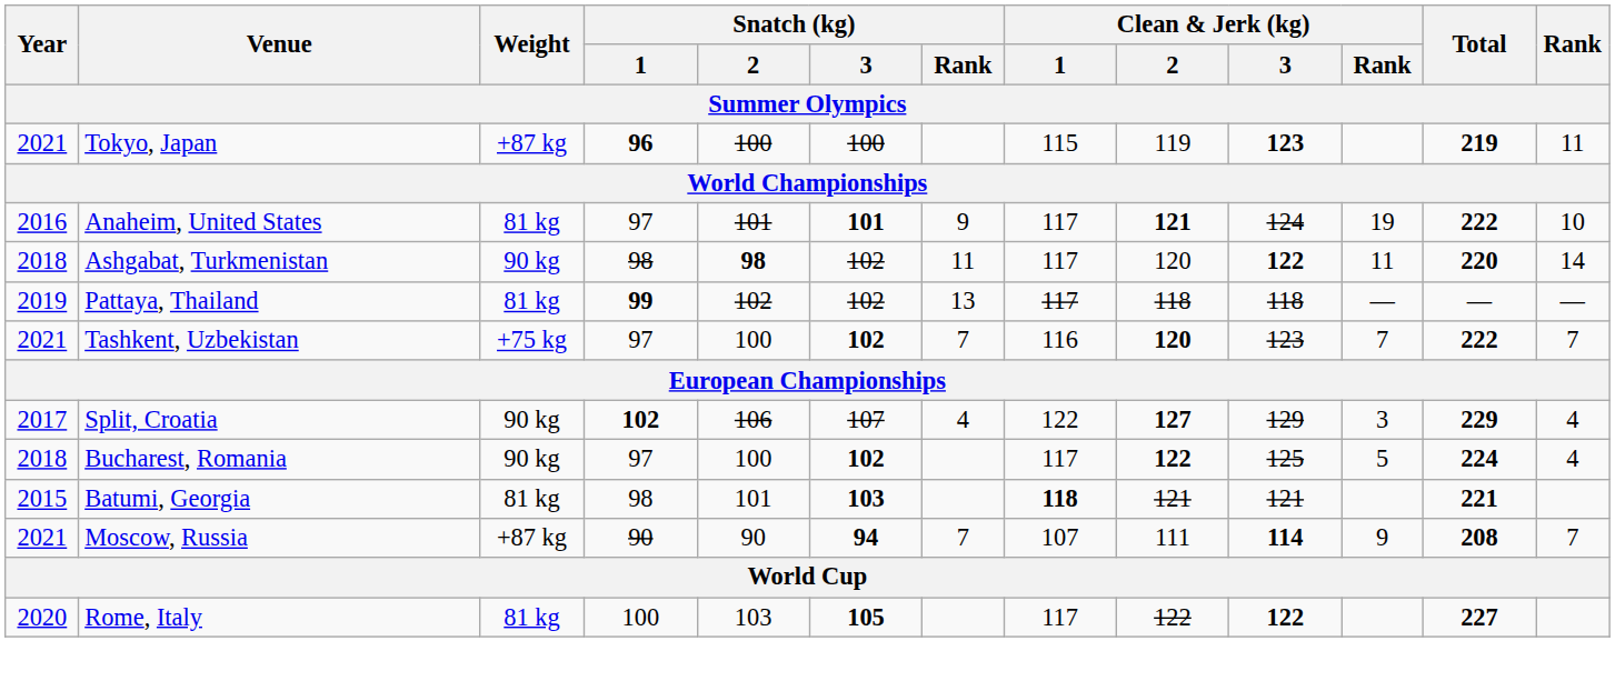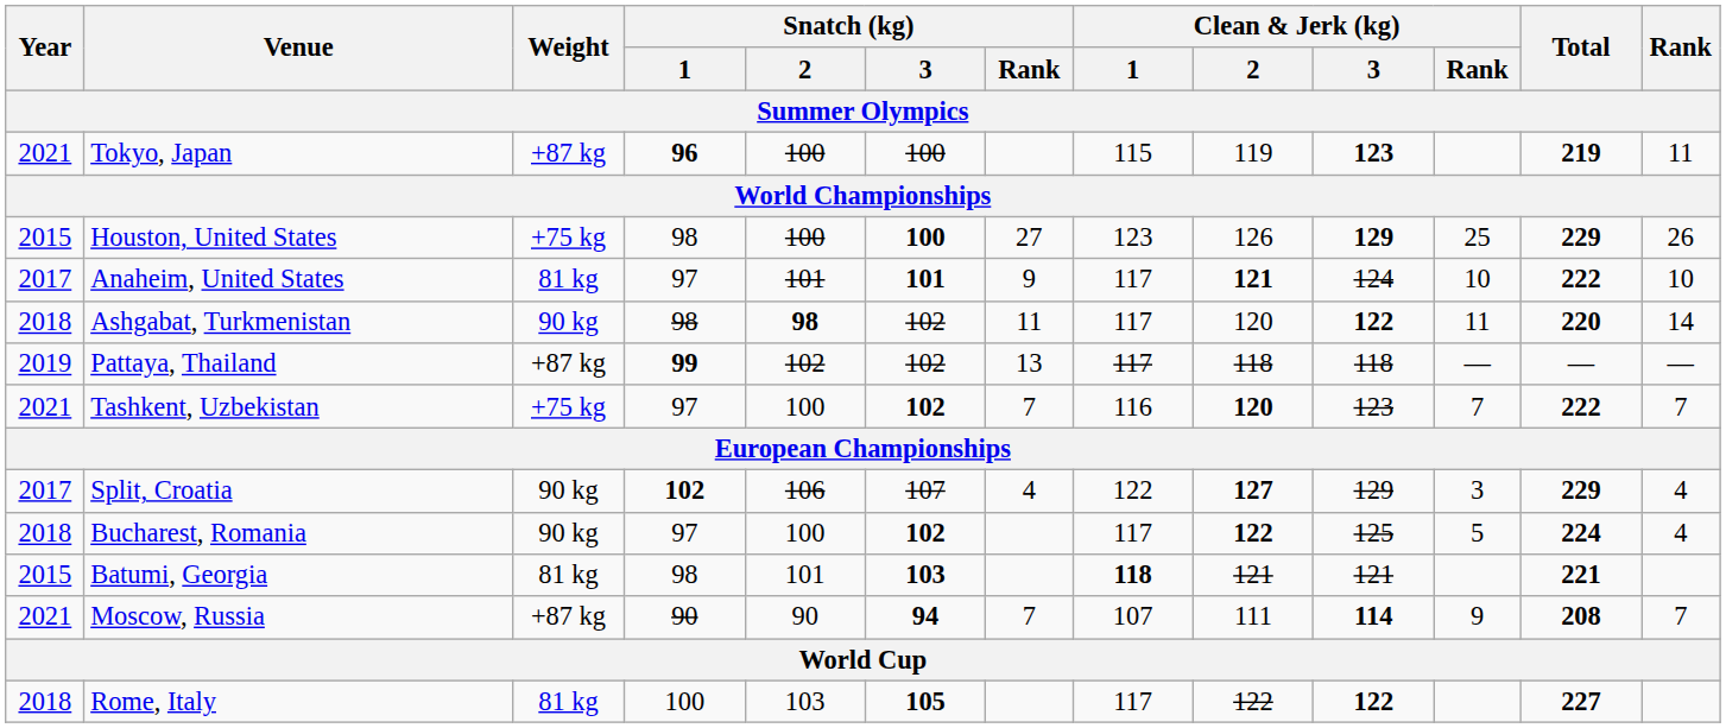+ row: 2015 | Houston, United States | +75 kg | 98 | 100 | 100 | 27 | 123 | 126 | 129 | 25 | 229 | 26
Anaheim, United States | Year: 2016 -> 2017
Anaheim, United States | Clean & Jerk (kg) / Rank: 19 -> 10
Pattaya, Thailand | Weight: 81 kg -> +87 kg
Rome, Italy | Year: 2020 -> 2018
